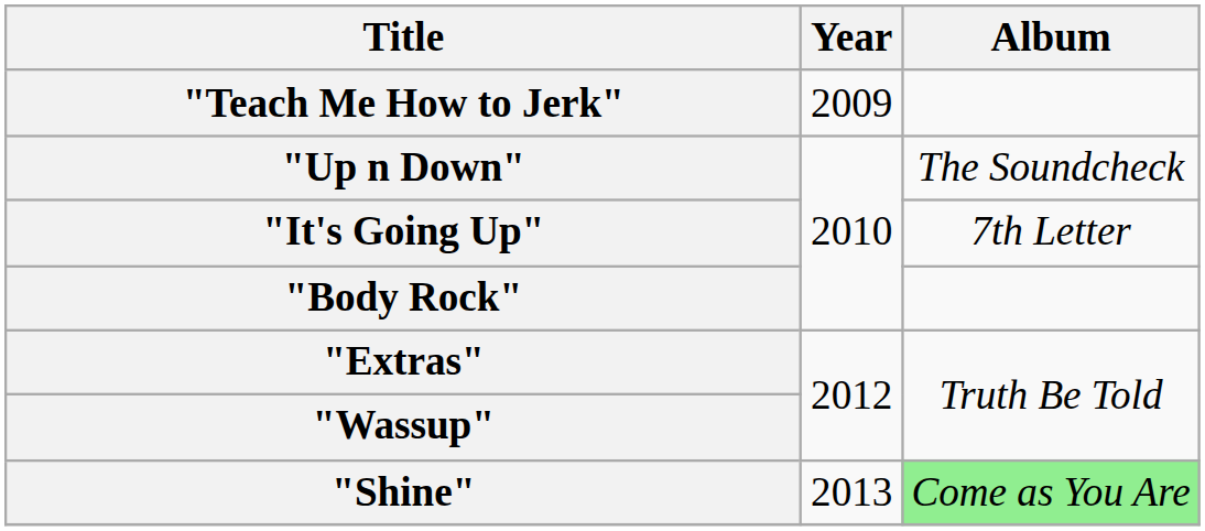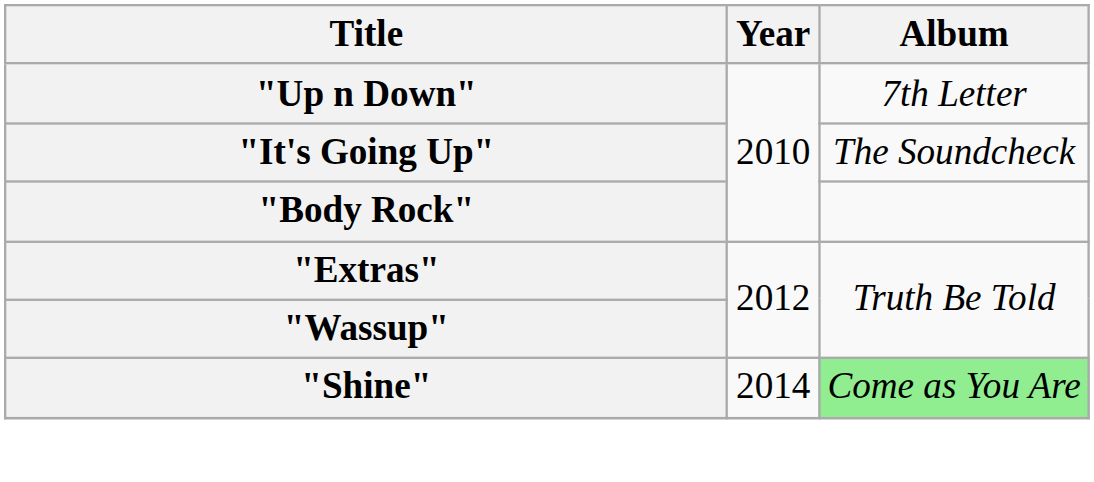- row: "Teach Me How to Jerk" | 2009
"Up n Down" | Album: The Soundcheck -> 7th Letter
"It's Going Up" | Album: 7th Letter -> The Soundcheck
"Shine" | Year: 2013 -> 2014
